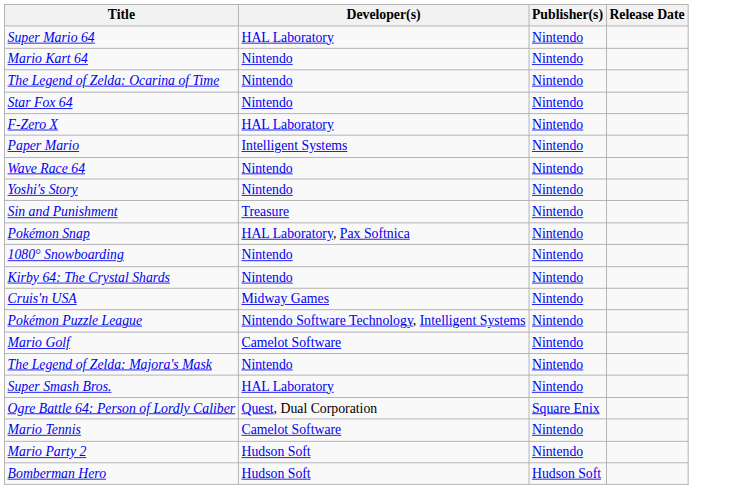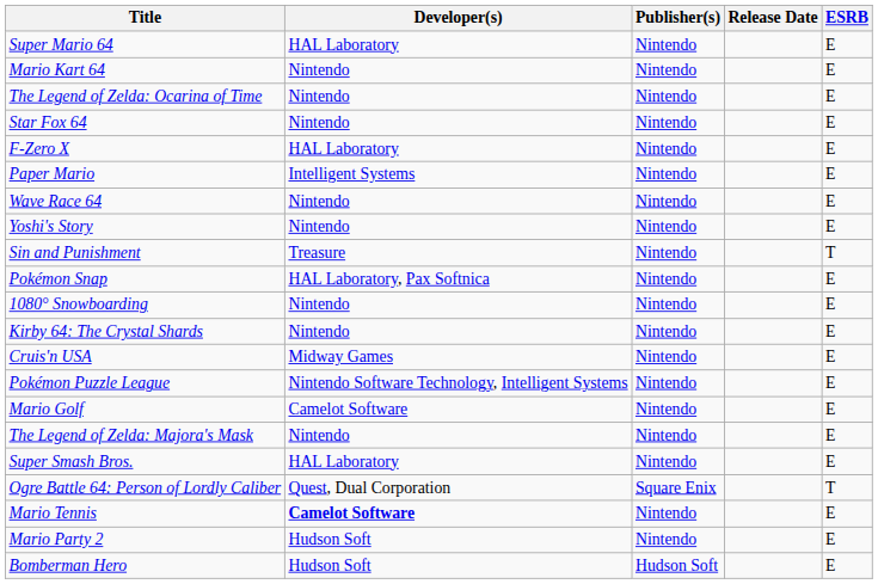+ column: ESRB | E | E | E | E | E | E | E | E | T | E | E | E | E | E | E | E | E | T | E | E | E
Mario Tennis | Developer(s): normal -> bold
